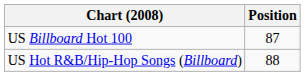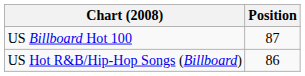US Hot R&B/Hip-Hop Songs (Billboard) | Position: 88 -> 86
